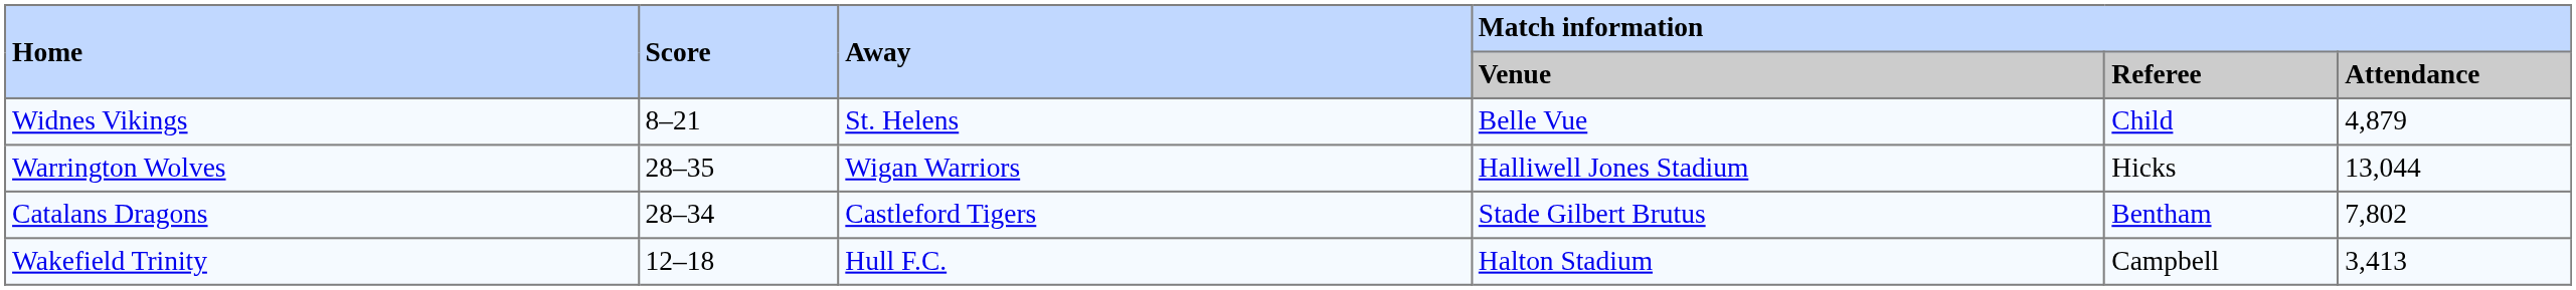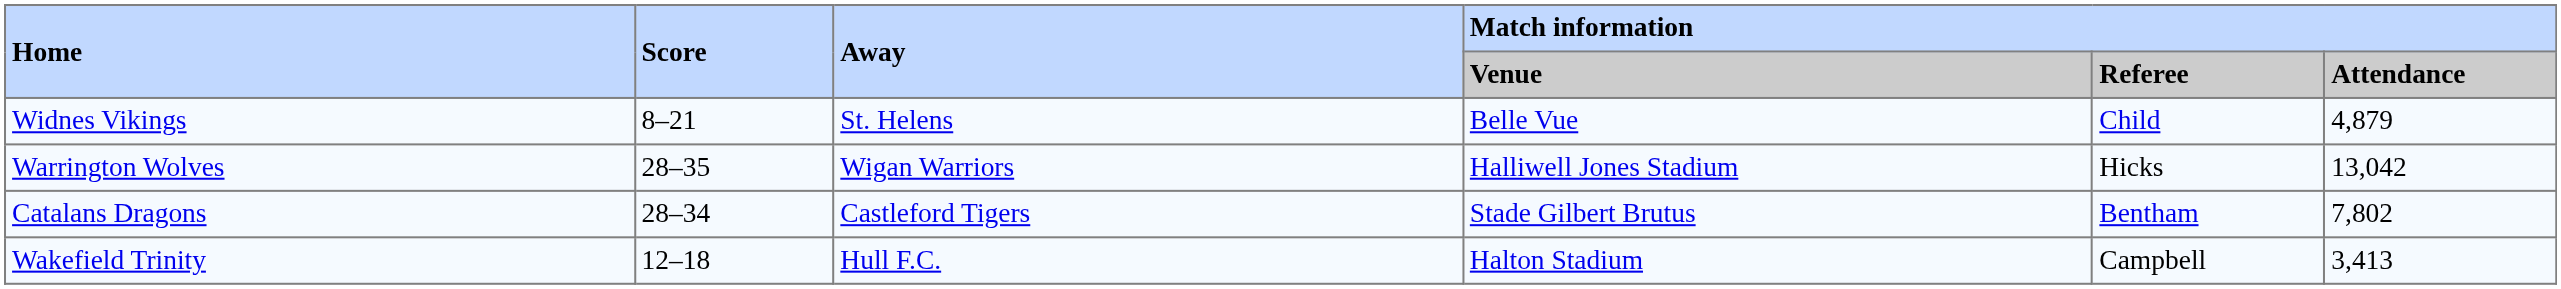Warrington Wolves | Match information / Attendance: 13,044 -> 13,042
